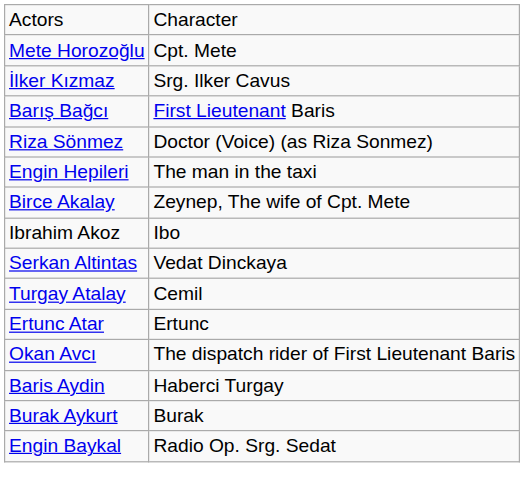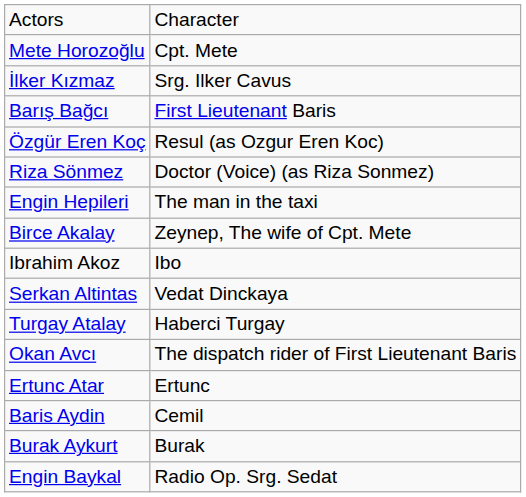+ row: Özgür Eren Koç | Resul (as Ozgur Eren Koc)
Turgay Atalay | column 2: Cemil -> Haberci Turgay
rows swapped: Ertunc Atar <-> Okan Avcı
Baris Aydin | column 2: Haberci Turgay -> Cemil
